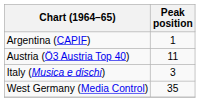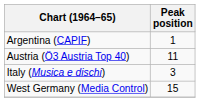West Germany (Media Control) | Peak position: 35 -> 15
